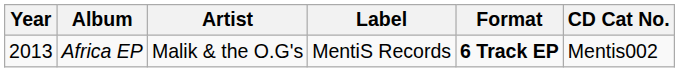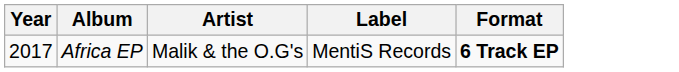- column: CD Cat No. | Mentis002
Africa EP | Year: 2013 -> 2017
